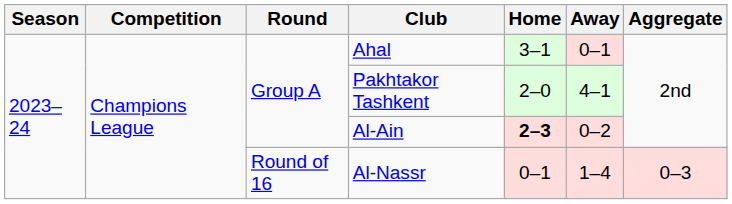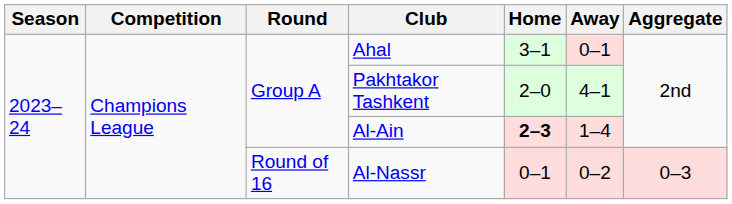Al-Ain | Away: 0–2 -> 1–4
Al-Nassr | Away: 1–4 -> 0–2
